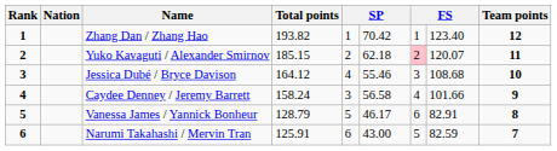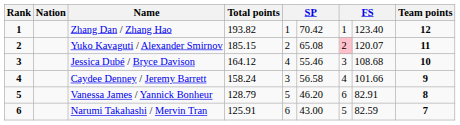Yuko Kavaguti / Alexander Smirnov | column 6: 62.18 -> 65.08
Vanessa James / Yannick Bonheur | column 6: 46.17 -> 46.20
